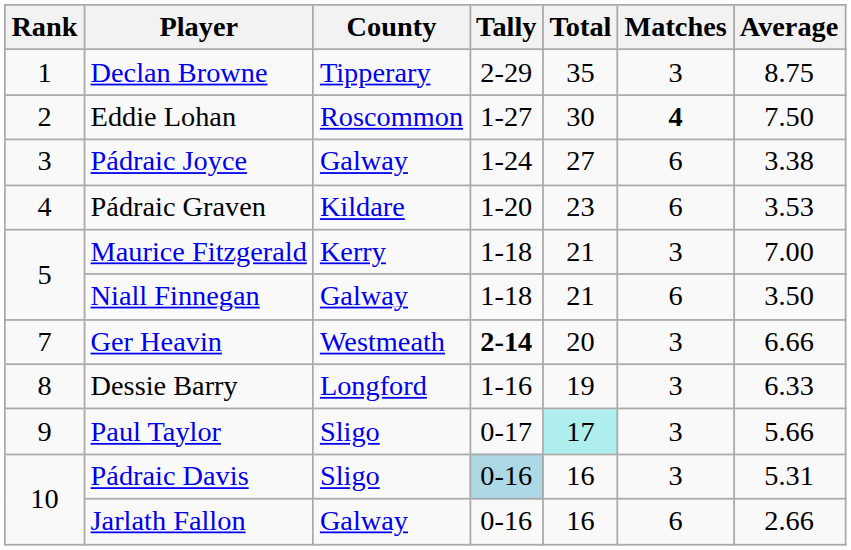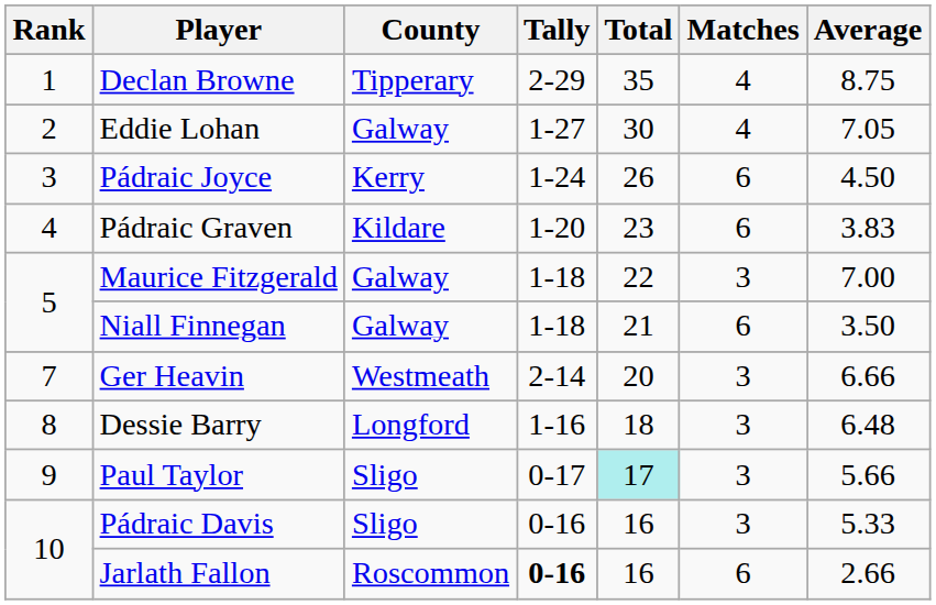Declan Browne | Matches: 3 -> 4
Eddie Lohan | County: Roscommon -> Galway
Eddie Lohan | Matches: bold -> normal
Eddie Lohan | Average: 7.50 -> 7.05
Pádraic Joyce | County: Galway -> Kerry
Pádraic Joyce | Total: 27 -> 26
Pádraic Joyce | Average: 3.38 -> 4.50
Pádraic Graven | Average: 3.53 -> 3.83
Maurice Fitzgerald | County: Kerry -> Galway
Maurice Fitzgerald | Total: 21 -> 22
Ger Heavin | Tally: bold -> normal
Dessie Barry | Total: 19 -> 18
Dessie Barry | Average: 6.33 -> 6.48
Pádraic Davis | Tally: lightblue background -> no background
Pádraic Davis | Average: 5.31 -> 5.33
Jarlath Fallon | County: Galway -> Roscommon
Jarlath Fallon | Tally: normal -> bold
